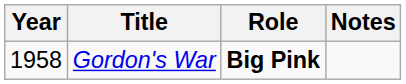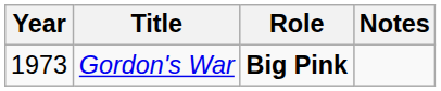Gordon's War | Year: 1958 -> 1973
